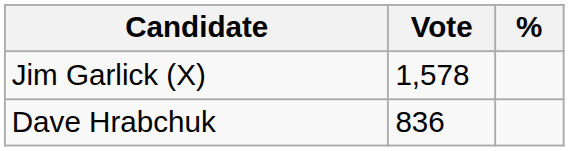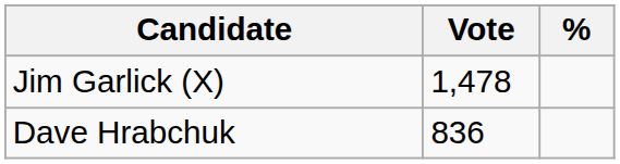Jim Garlick (X) | Vote: 1,578 -> 1,478
